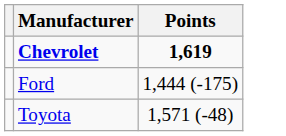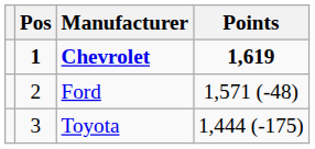+ column: Pos | 1 | 2 | 3
Ford | Points: 1,444 (-175) -> 1,571 (-48)
Toyota | Points: 1,571 (-48) -> 1,444 (-175)
